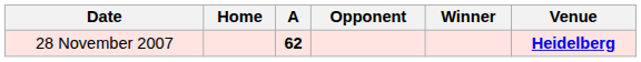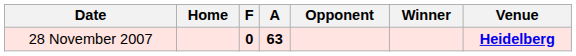+ column: F | 0
28 November 2007 | A: 62 -> 63
